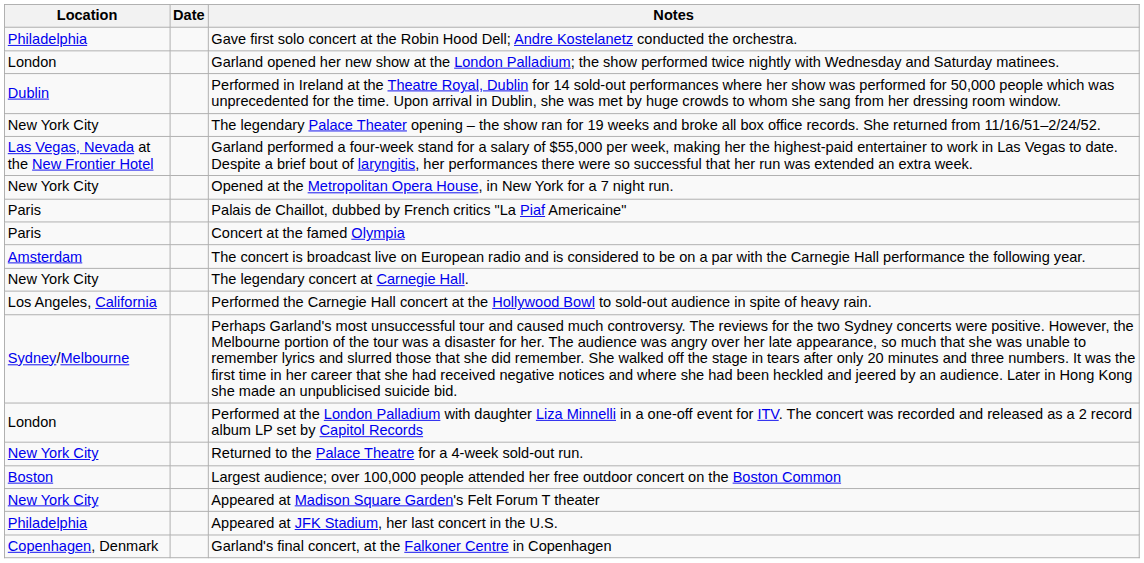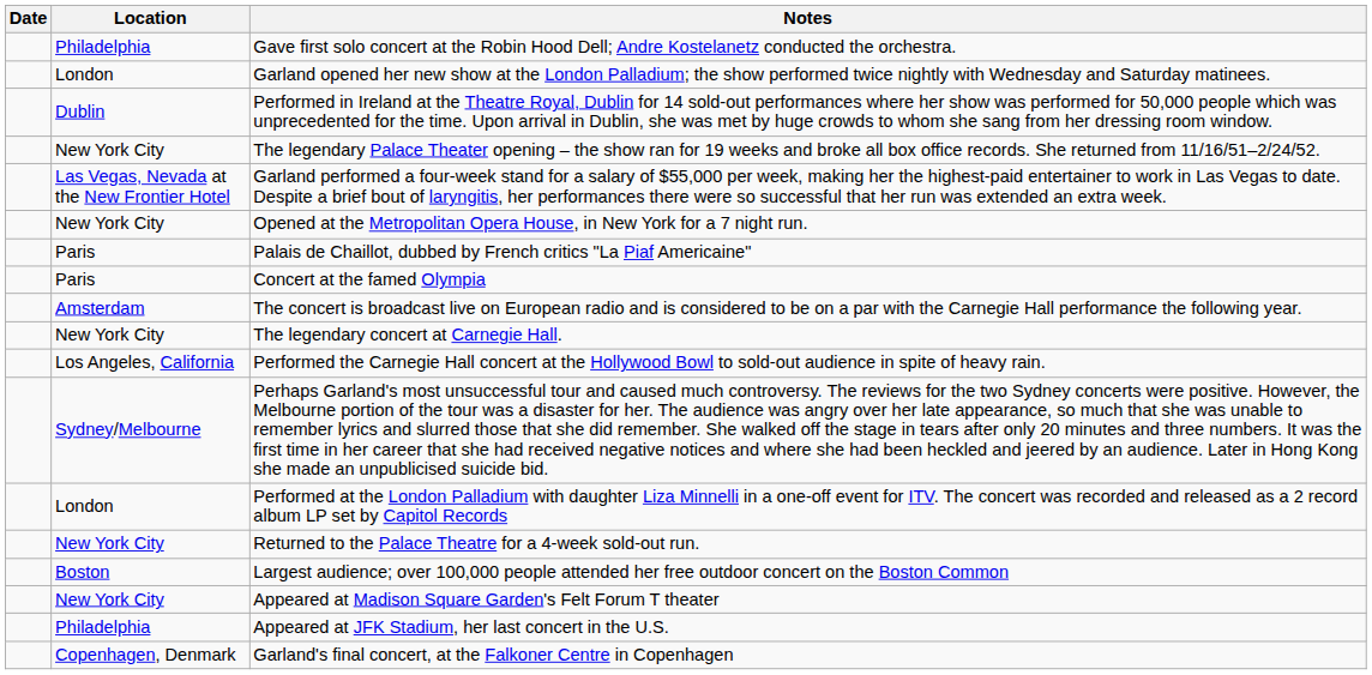columns swapped: Date <-> Location
